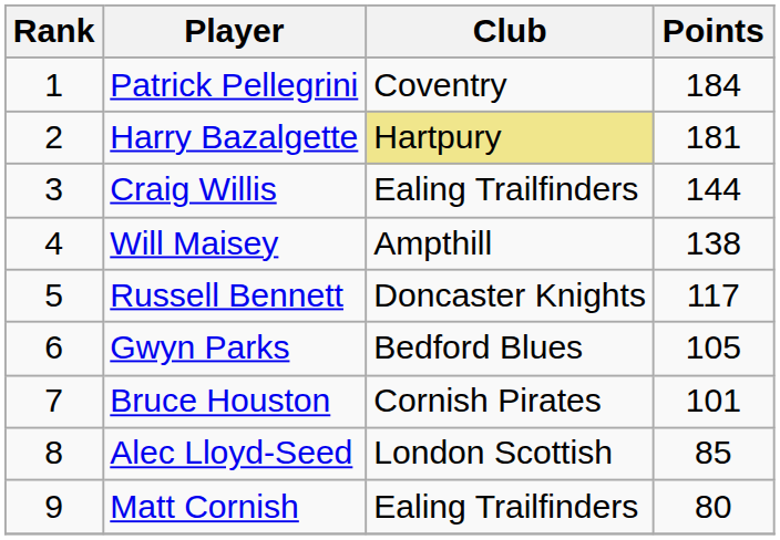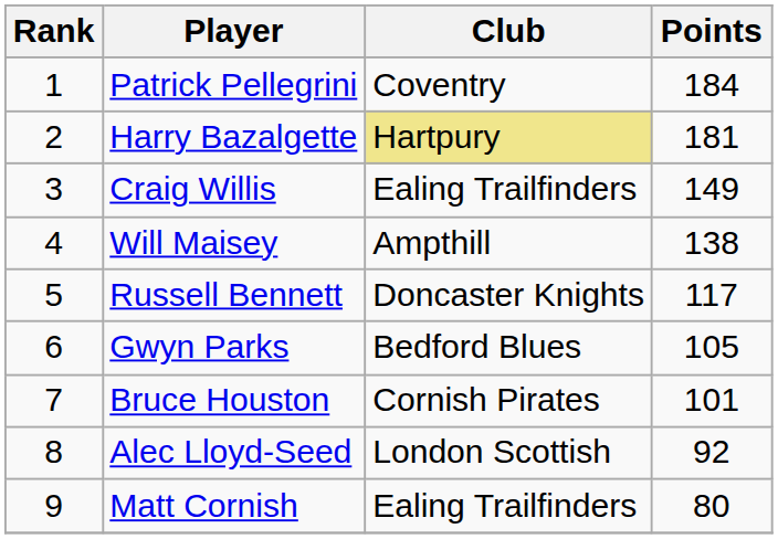Craig Willis | Points: 144 -> 149
Alec Lloyd-Seed | Points: 85 -> 92
